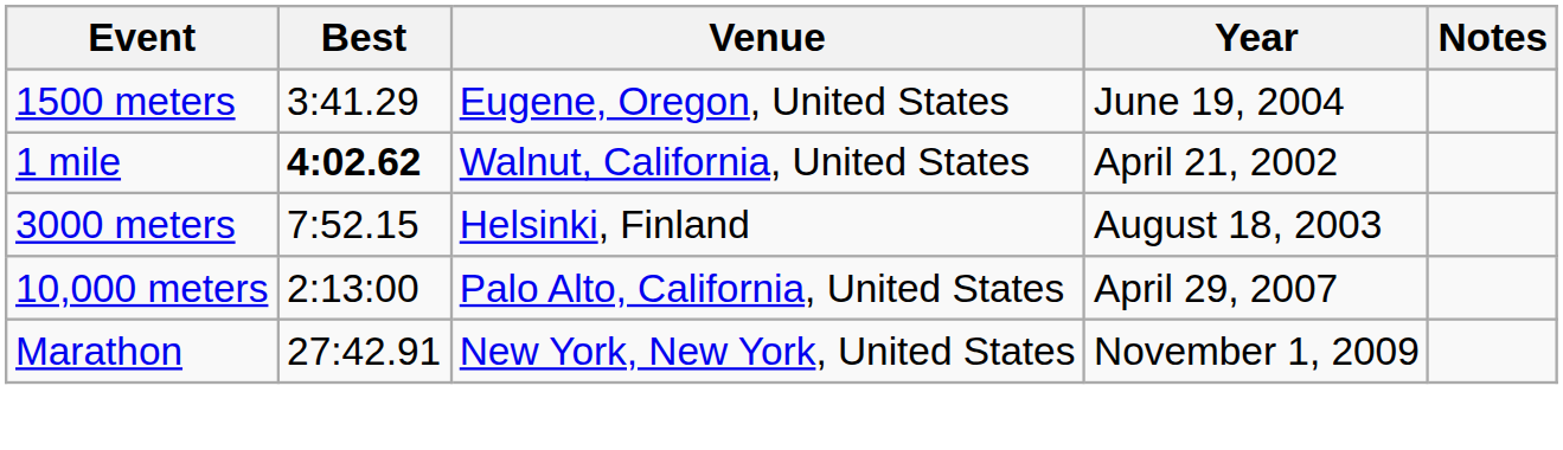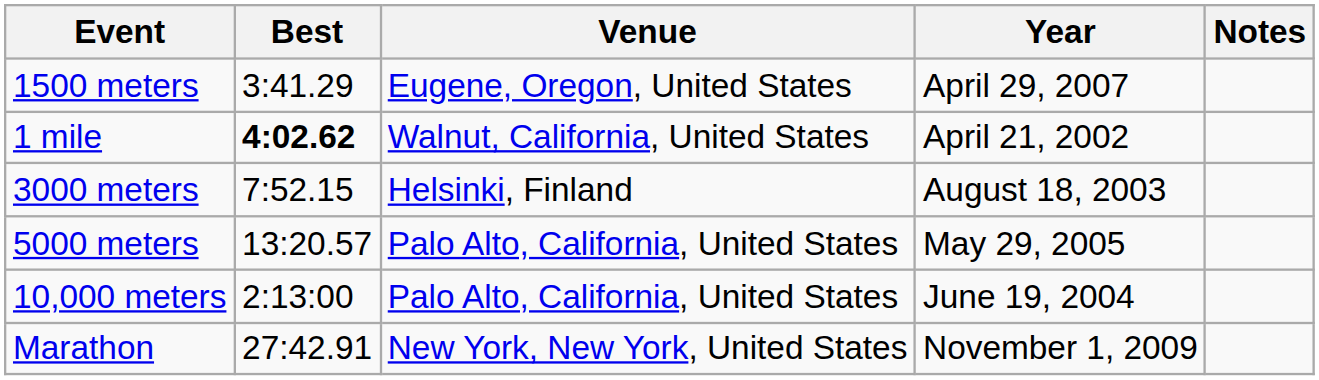1500 meters | Year: June 19, 2004 -> April 29, 2007
+ row: 5000 meters | 13:20.57 | Palo Alto, California, United States | May 29, 2005
10,000 meters | Year: April 29, 2007 -> June 19, 2004
